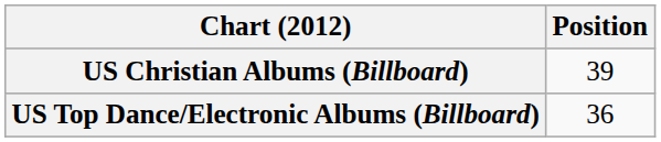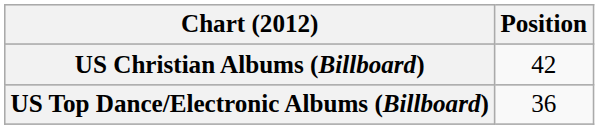US Christian Albums (Billboard) | Position: 39 -> 42
